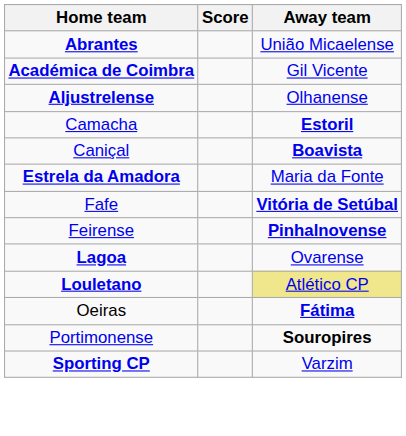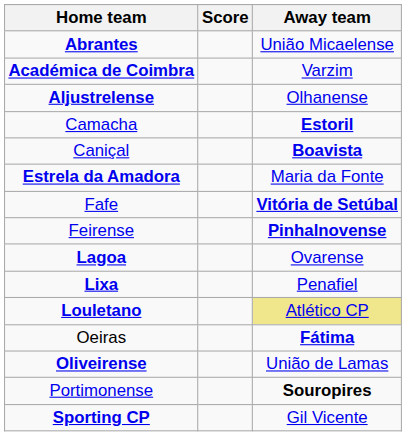Académica de Coimbra | Away team: Gil Vicente -> Varzim
+ row: Lixa | Penafiel
+ row: Oliveirense | União de Lamas
Sporting CP | Away team: Varzim -> Gil Vicente
